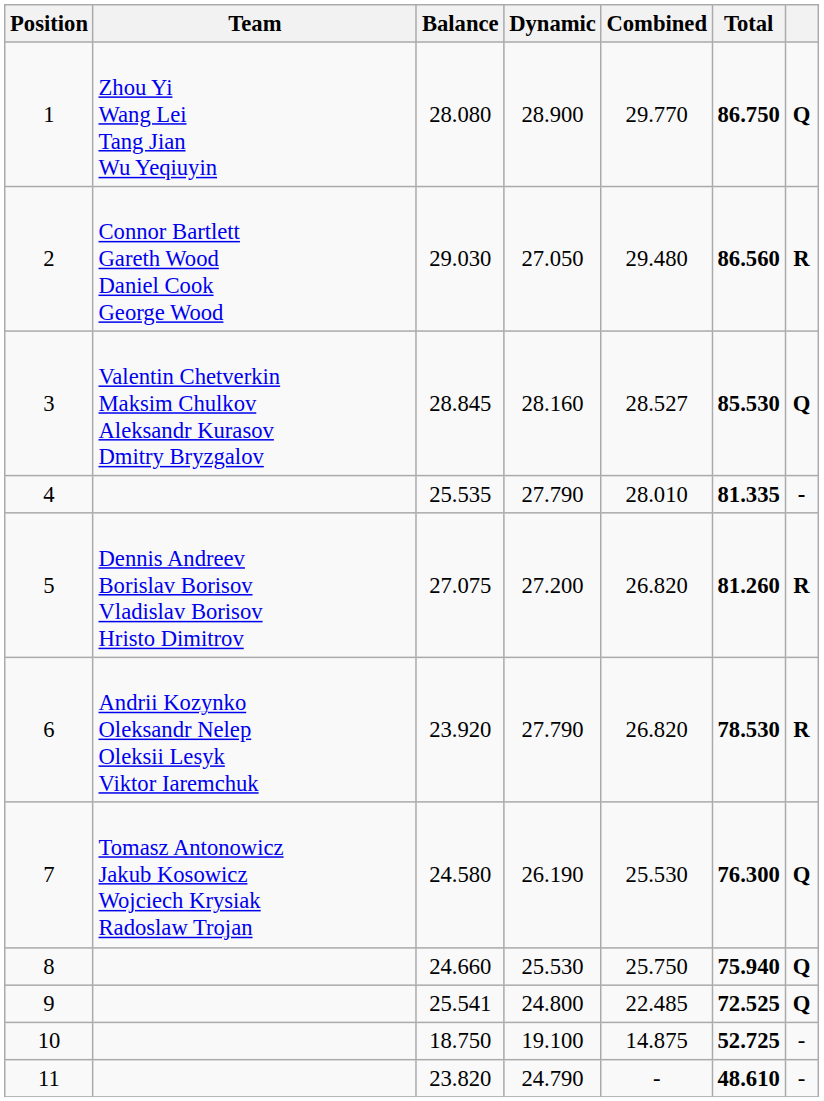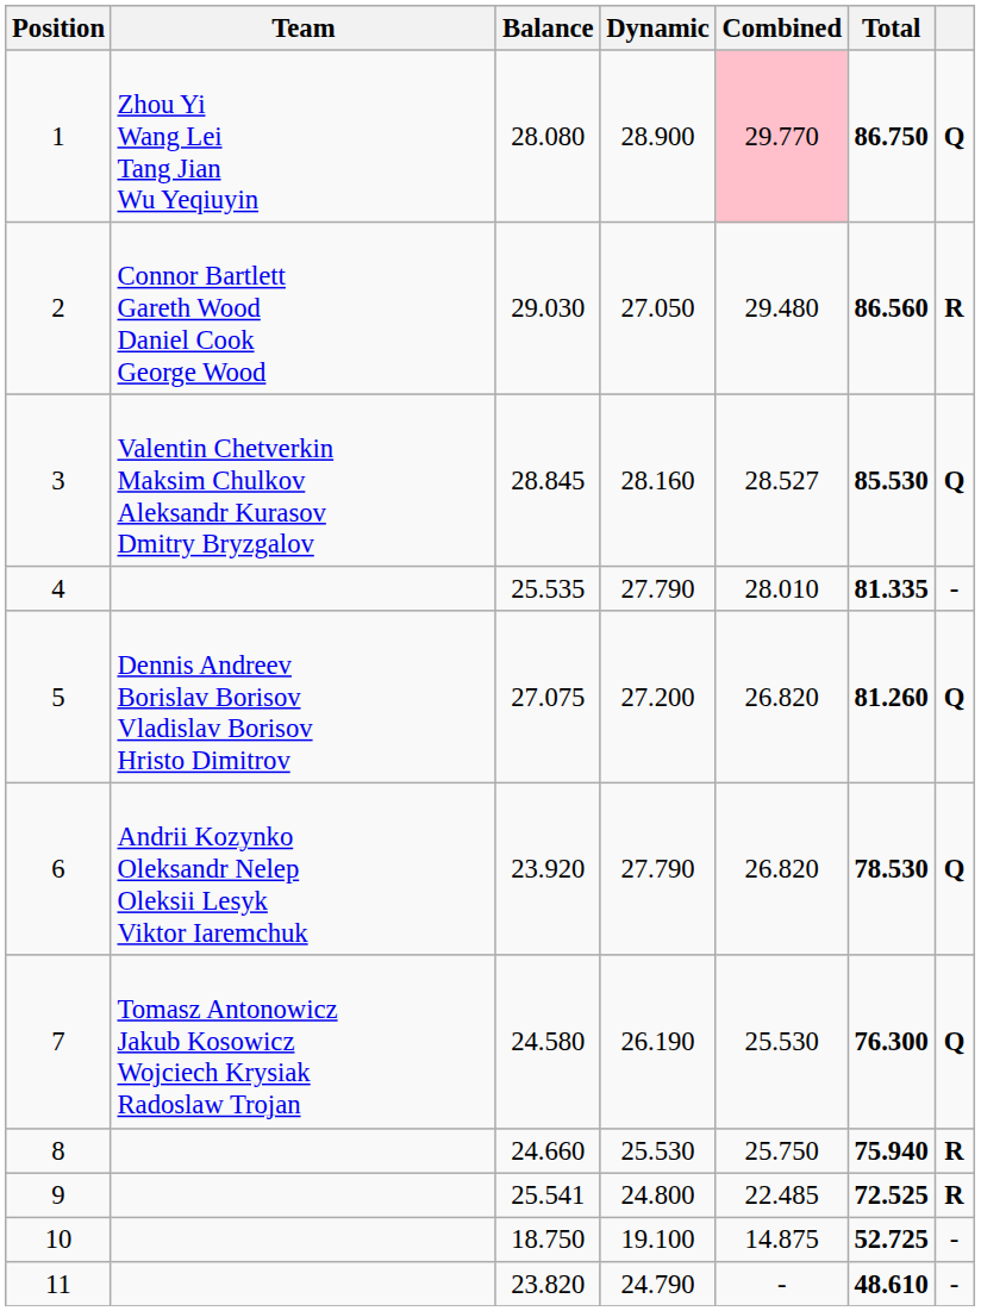1 | Combined: no background -> pink background
5 | column 7: R -> Q
6 | column 7: R -> Q
8 | column 7: Q -> R
9 | column 7: Q -> R
